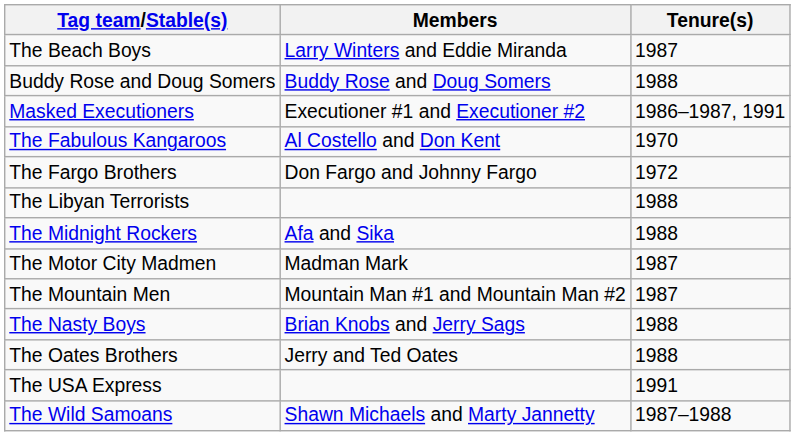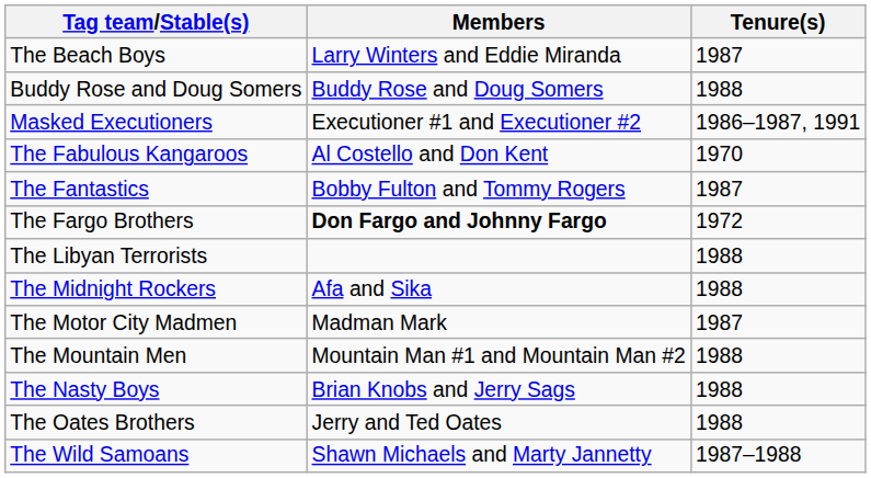+ row: The Fantastics | Bobby Fulton and Tommy Rogers | 1987
The Fargo Brothers | Members: normal -> bold
The Mountain Men | Tenure(s): 1987 -> 1988
- row: The USA Express | 1991
